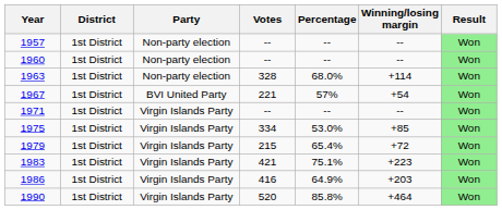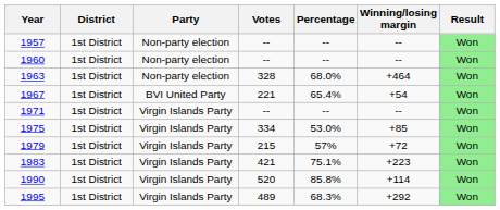1963 | Winning/losing margin: +114 -> +464
1967 | Percentage: 57% -> 65.4%
1979 | Percentage: 65.4% -> 57%
- row: 1986 | 1st District | Virgin Islands Party | 416 | 64.9% | +203 | Won
1990 | Winning/losing margin: +464 -> +114
+ row: 1995 | 1st District | Virgin Islands Party | 489 | 68.3% | +292 | Won
